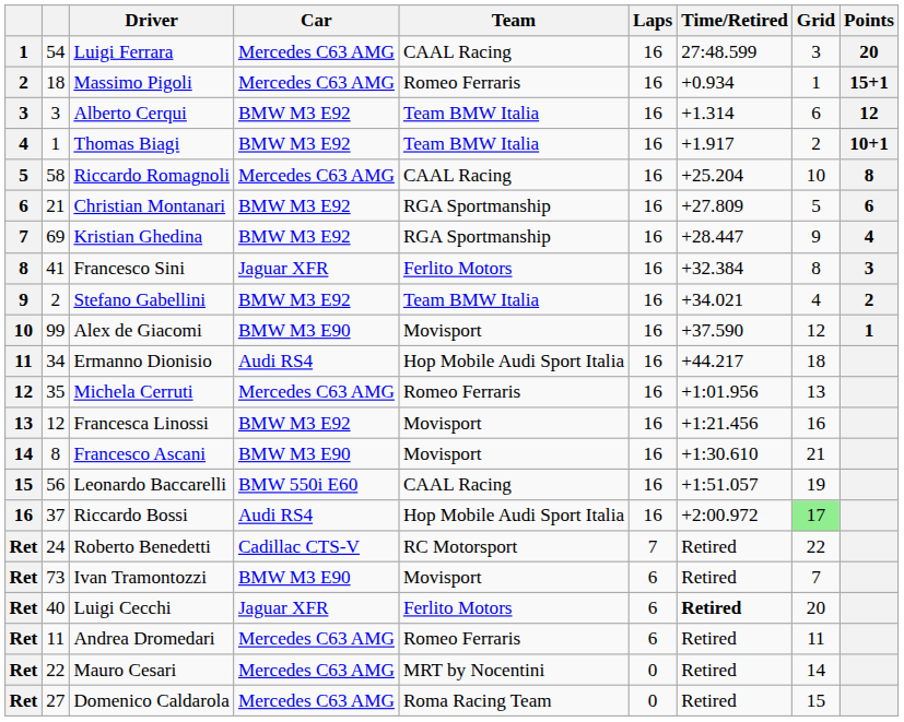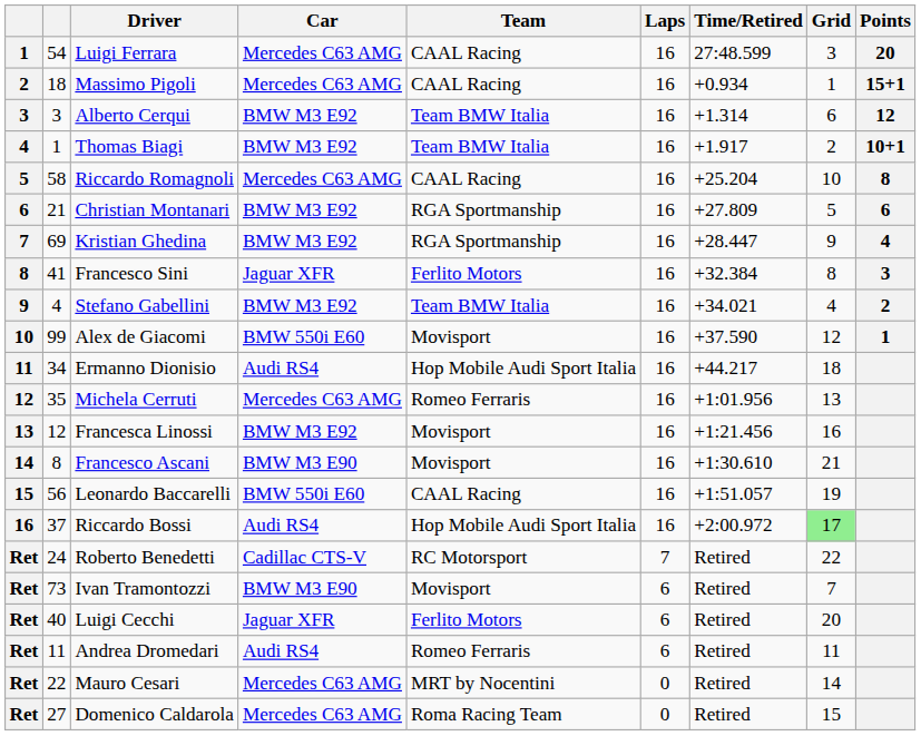Massimo Pigoli | Team: Romeo Ferraris -> CAAL Racing
Stefano Gabellini | column 2: 2 -> 4
Alex de Giacomi | Car: BMW M3 E90 -> BMW 550i E60
Luigi Cecchi | Time/Retired: bold -> normal
Andrea Dromedari | Car: Mercedes C63 AMG -> Audi RS4
